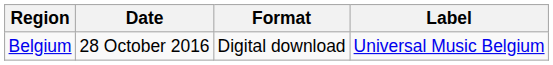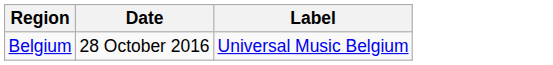- column: Format | Digital download
